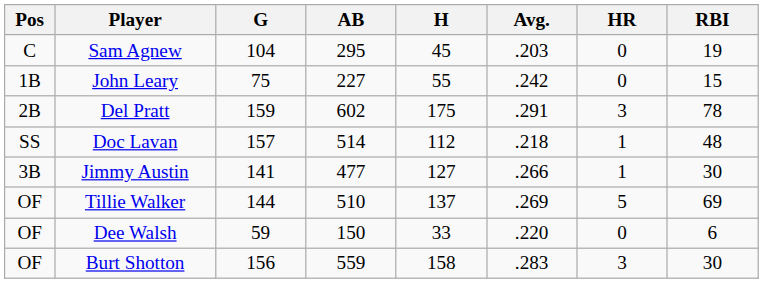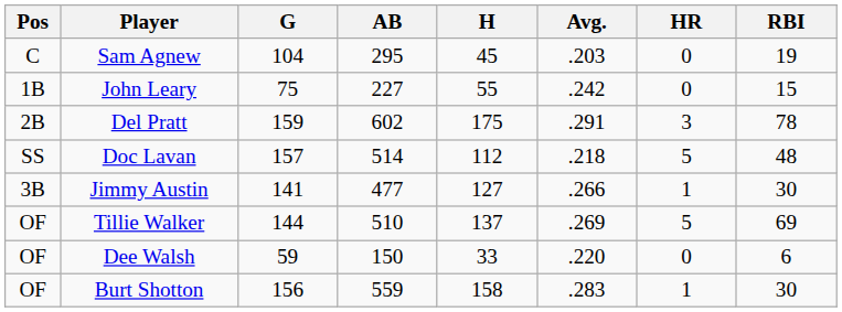Doc Lavan | HR: 1 -> 5
Burt Shotton | HR: 3 -> 1
